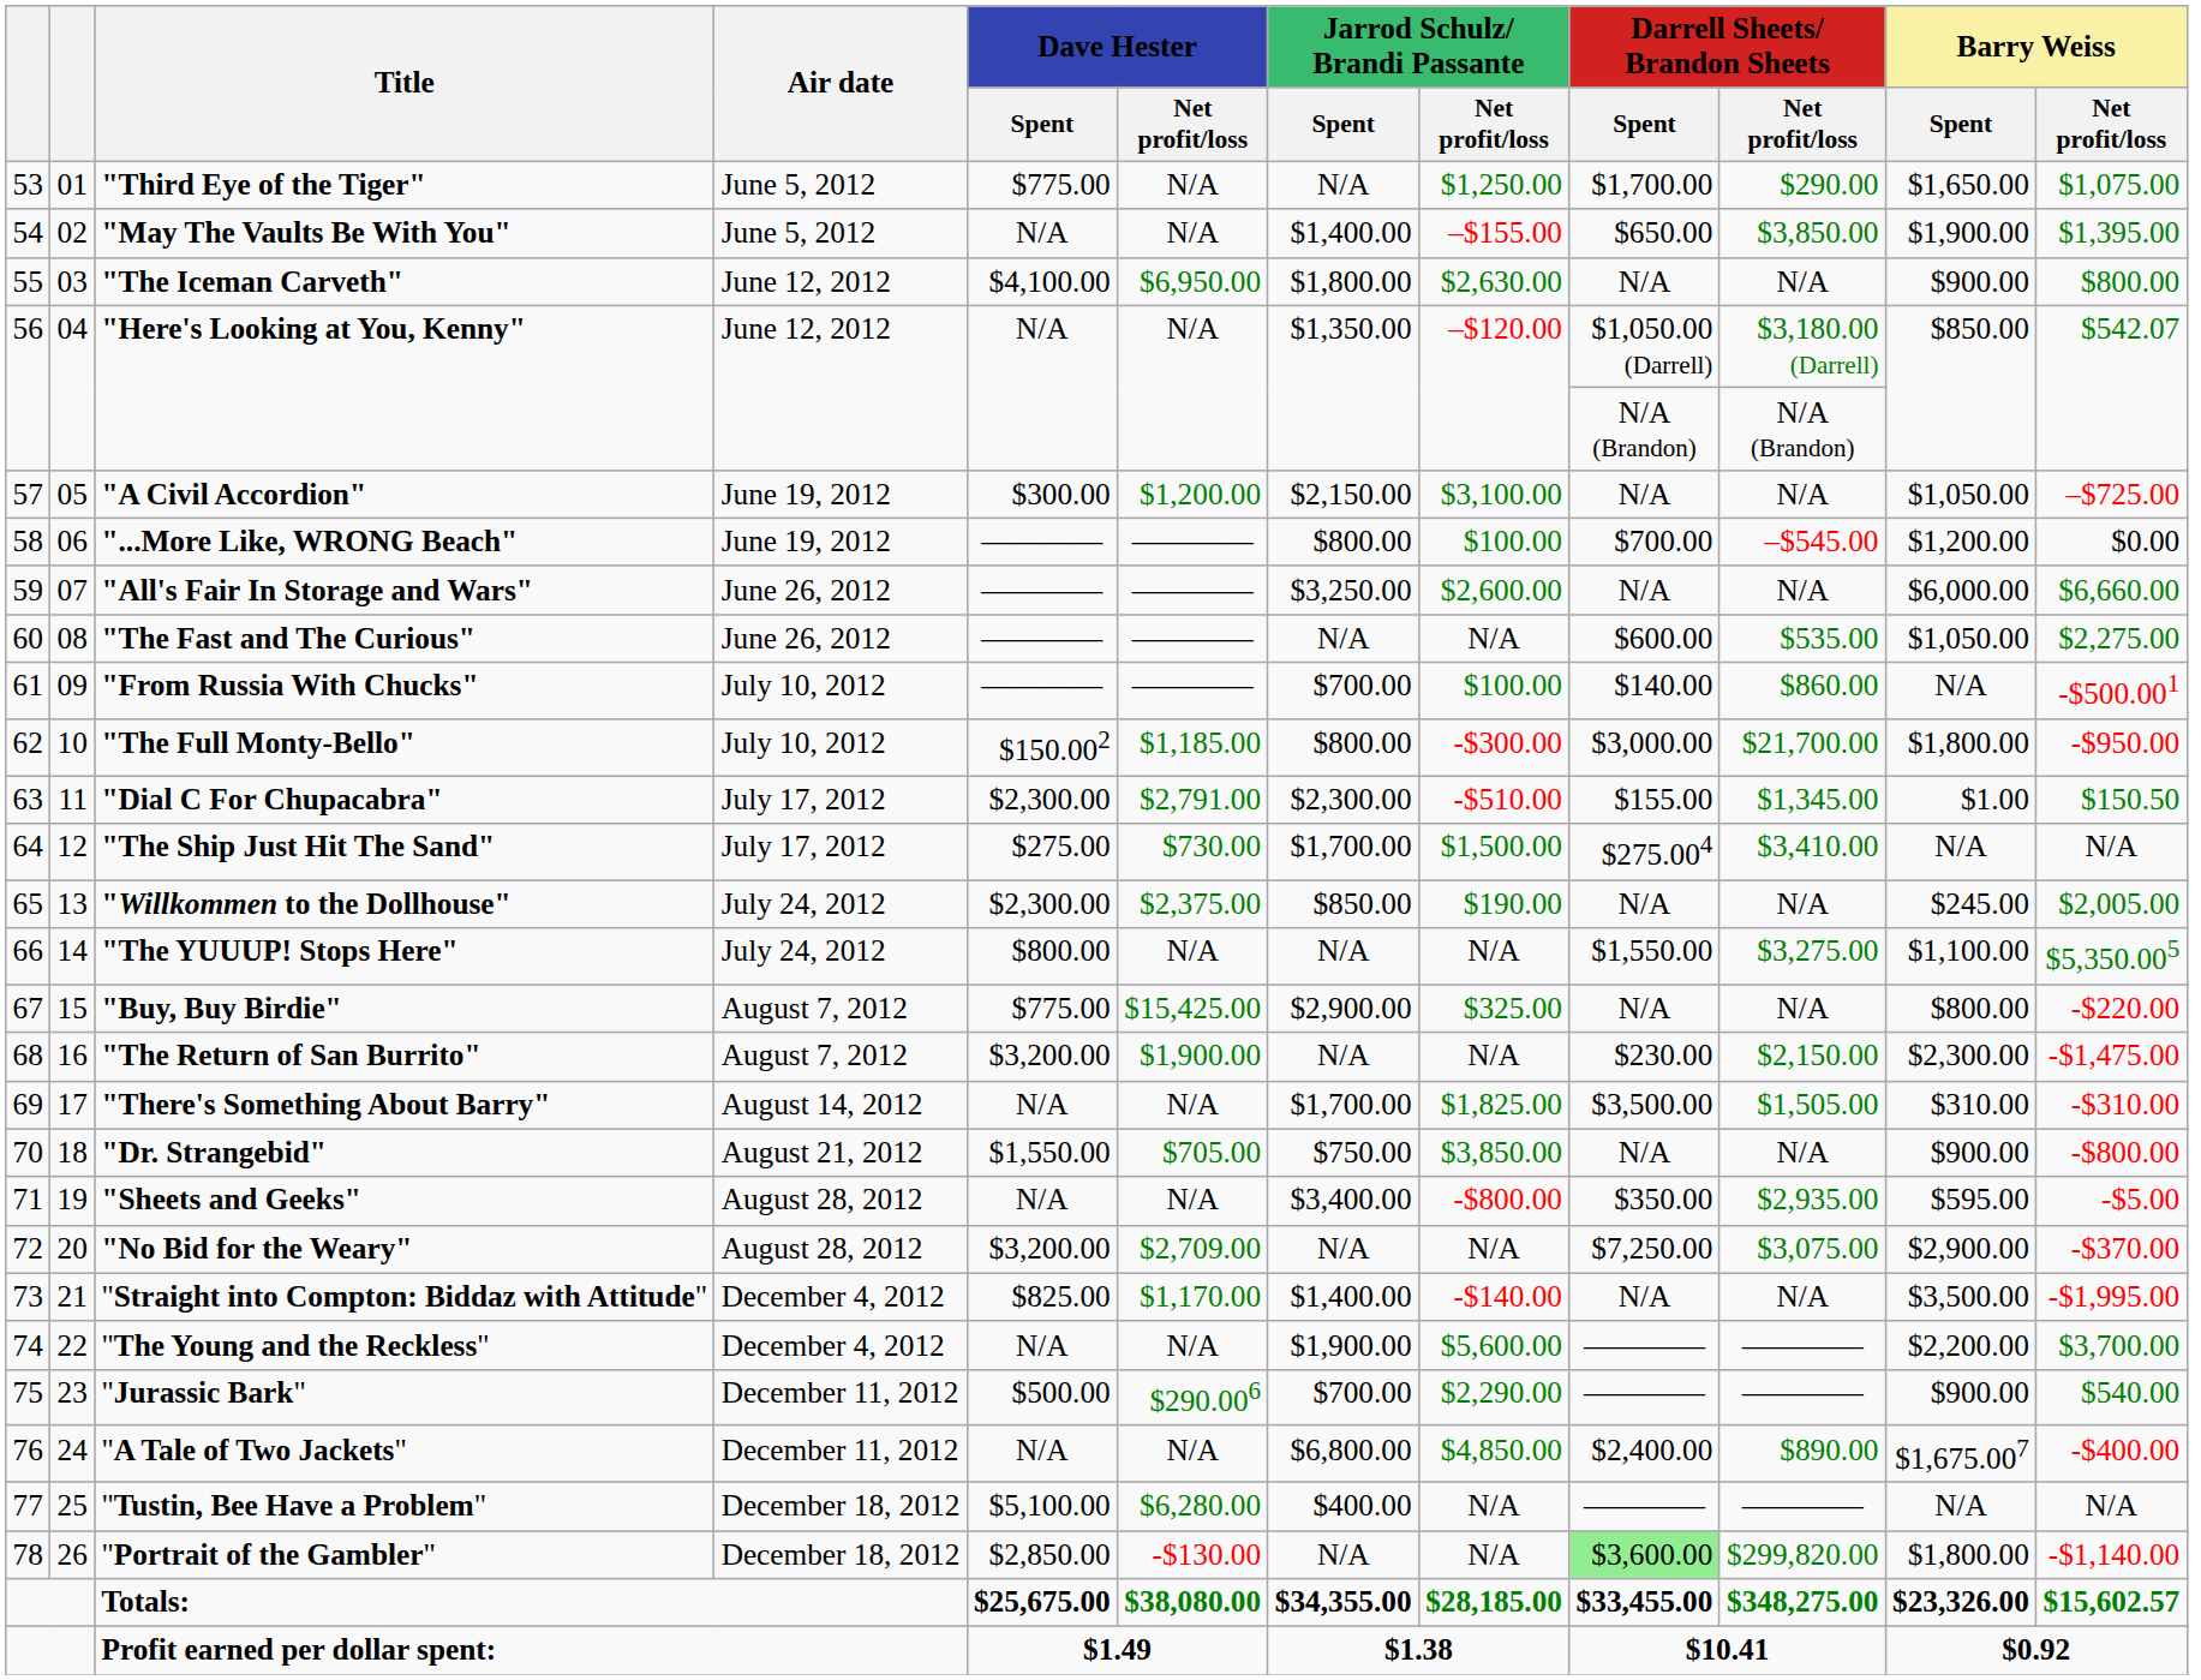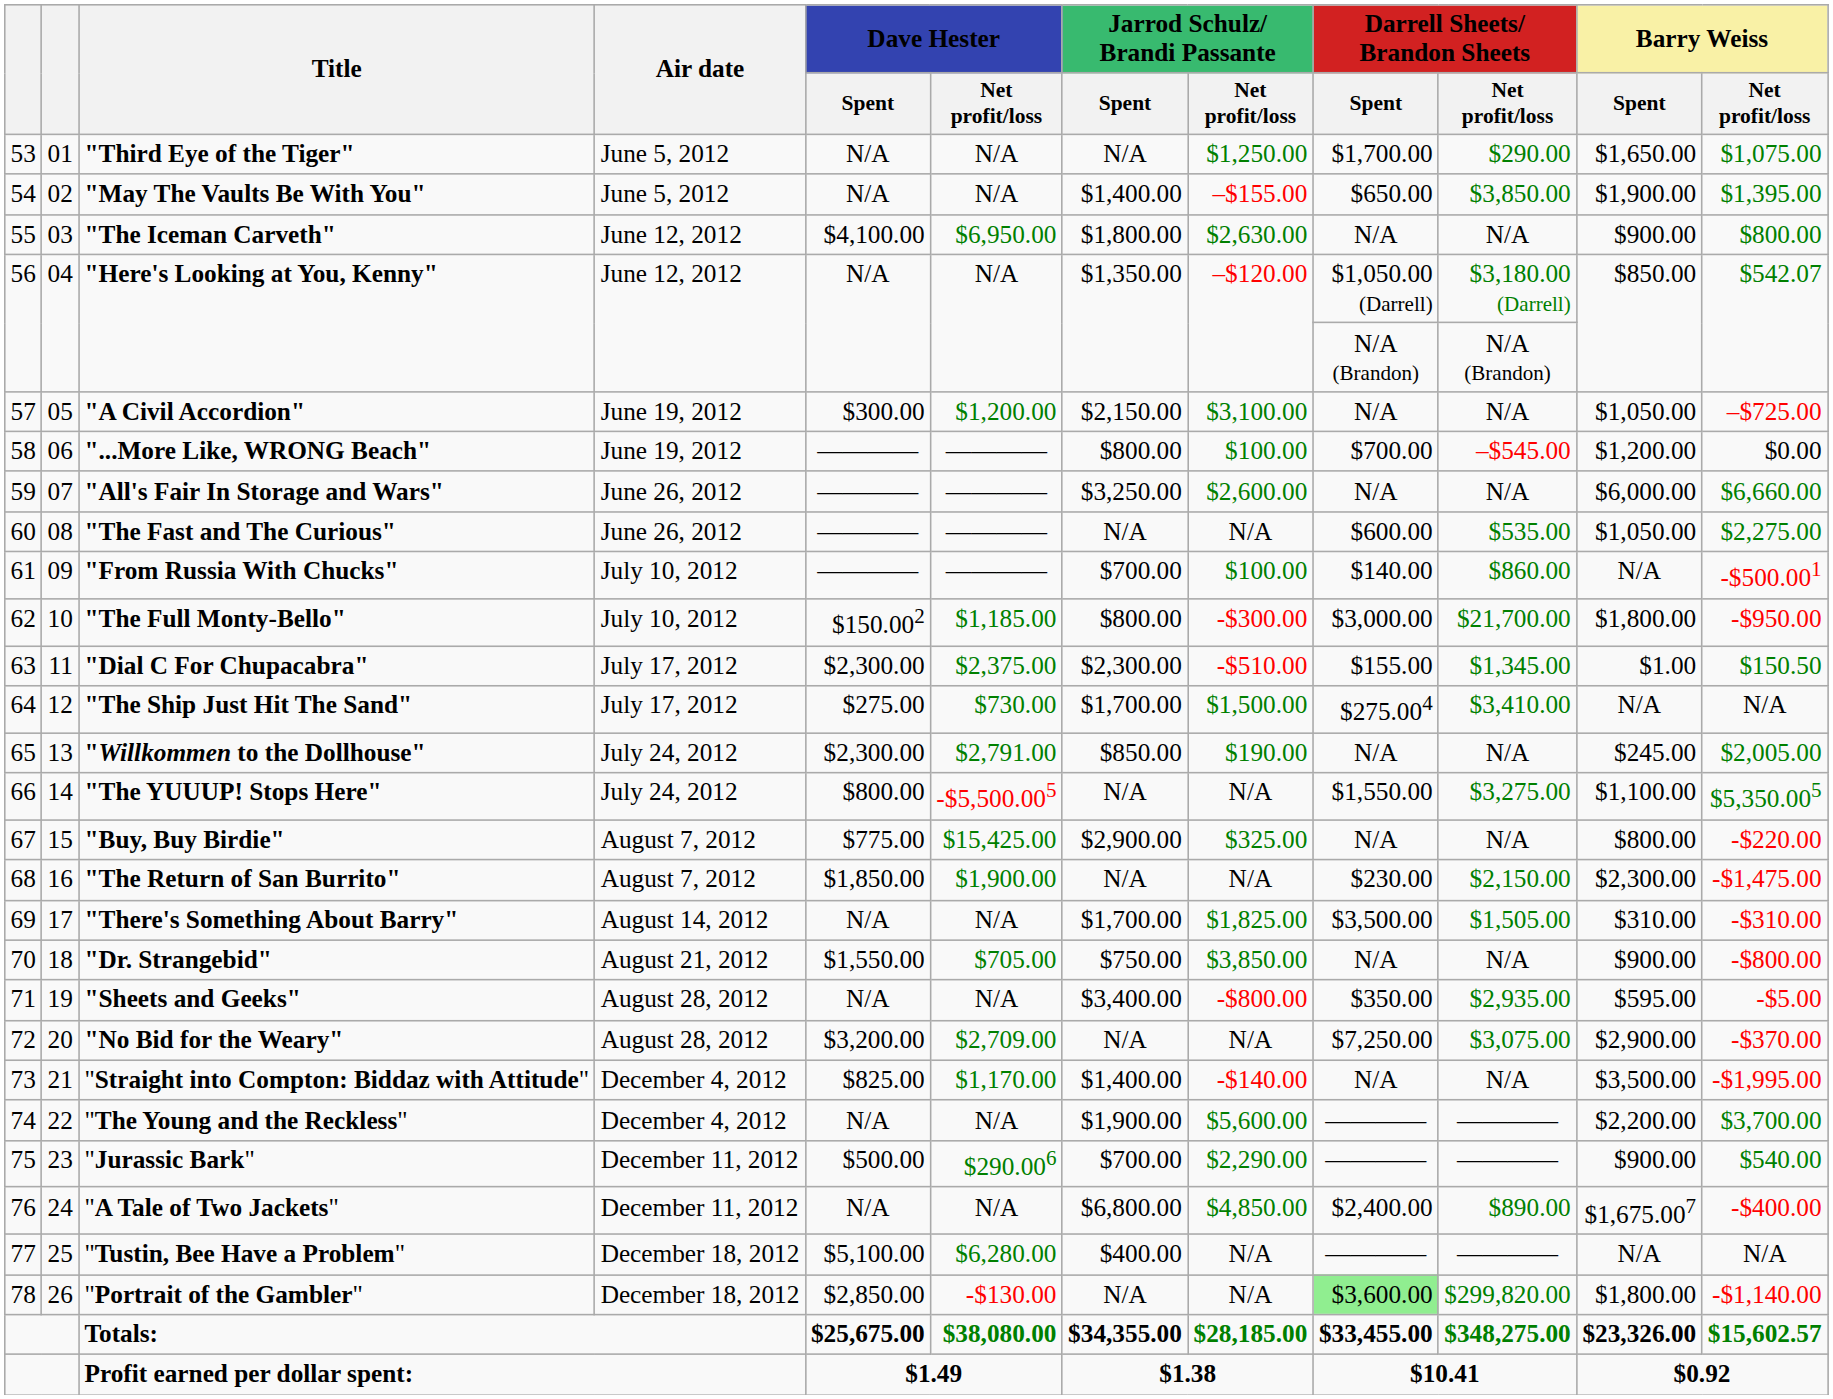"Third Eye of the Tiger" | Dave Hester / Spent: $775.00 -> N/A
"Dial C For Chupacabra" | Dave Hester / Net profit/loss: $2,791.00 -> $2,375.00
"Willkommen to the Dollhouse" | Dave Hester / Net profit/loss: $2,375.00 -> $2,791.00
"The YUUUP! Stops Here" | Dave Hester / Net profit/loss: N/A -> -$5,500.005
"The Return of San Burrito" | Dave Hester / Spent: $3,200.00 -> $1,850.00
